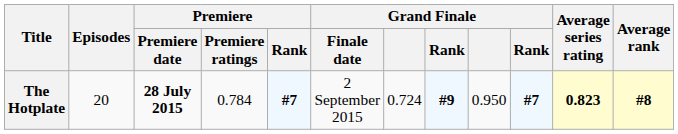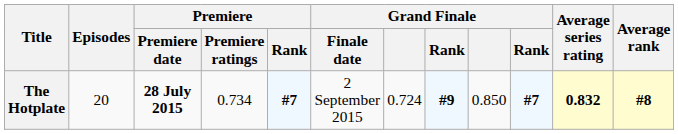The Hotplate | Premiere / Premiere ratings: 0.784 -> 0.734
The Hotplate | column 9: 0.950 -> 0.850
The Hotplate | Average series rating: 0.823 -> 0.832
